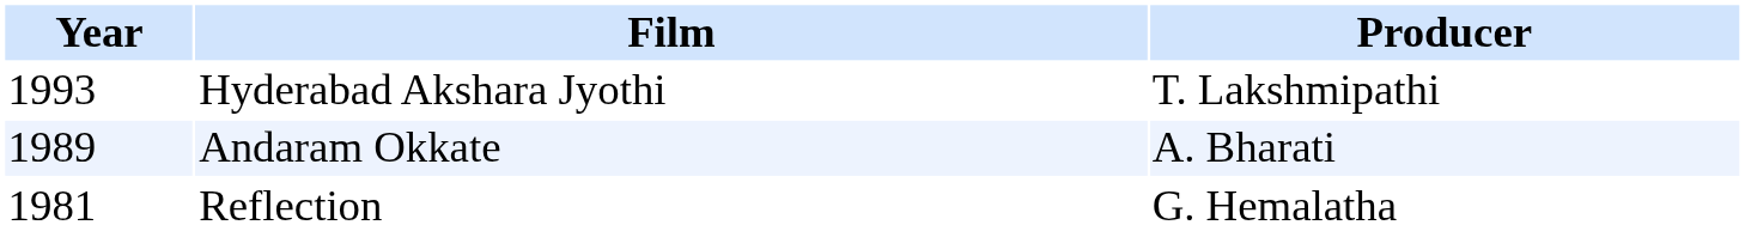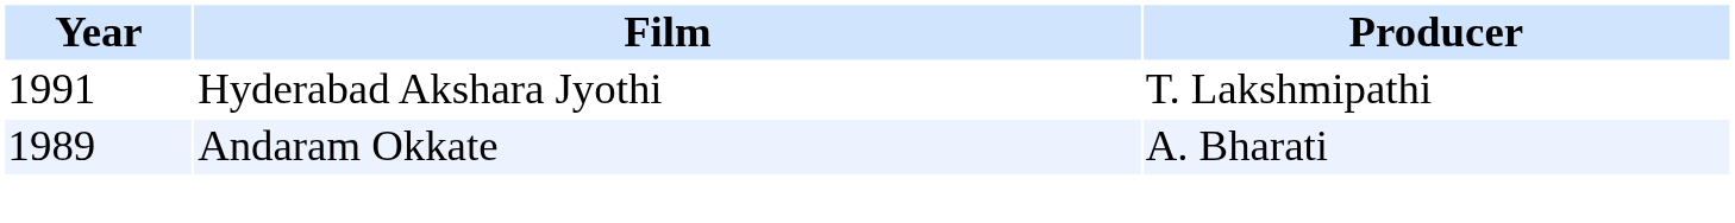Hyderabad Akshara Jyothi | Year: 1993 -> 1991
- row: 1981 | Reflection | G. Hemalatha
